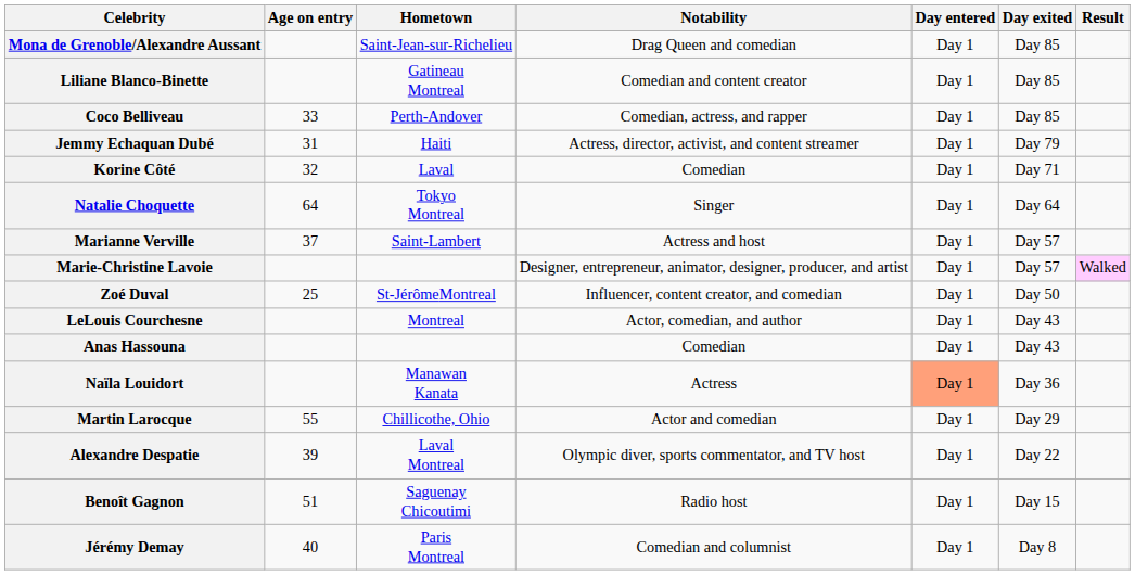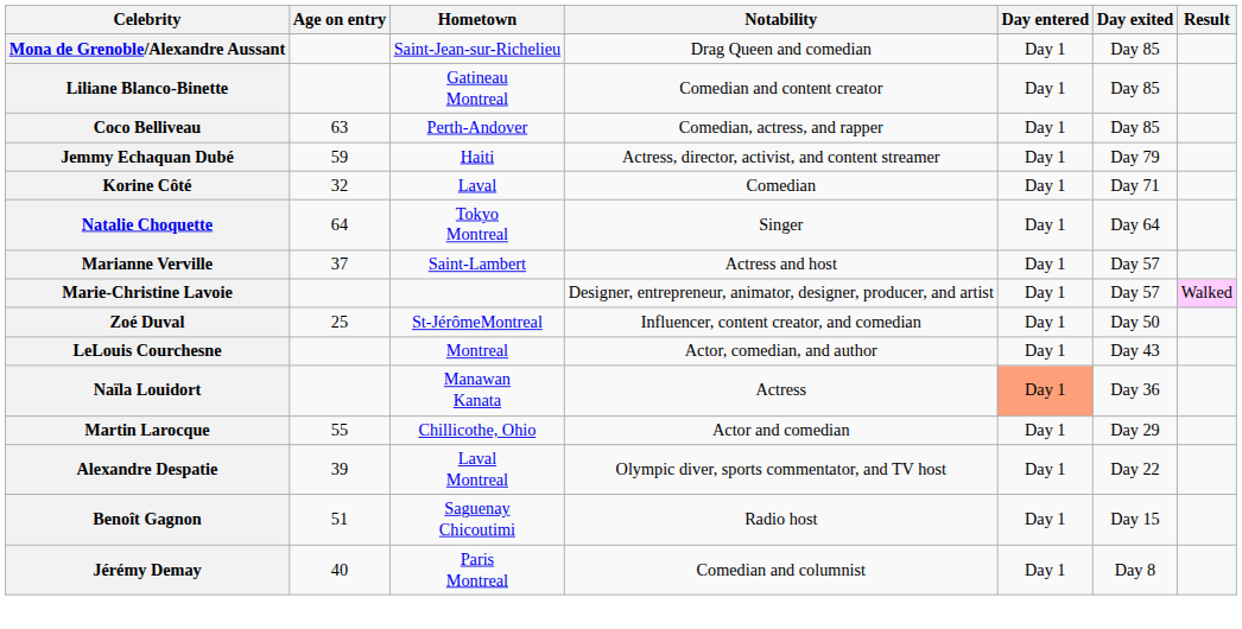Coco Belliveau | Age on entry: 33 -> 63
Jemmy Echaquan Dubé | Age on entry: 31 -> 59
- row: Anas Hassouna | Comedian | Day 1 | Day 43
